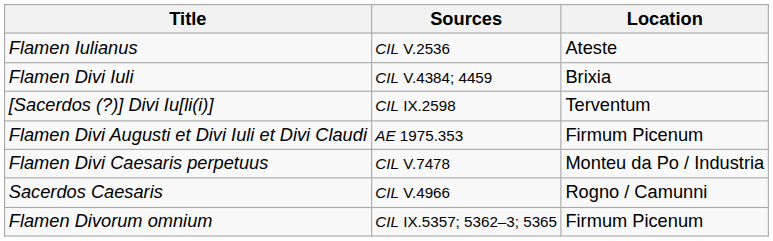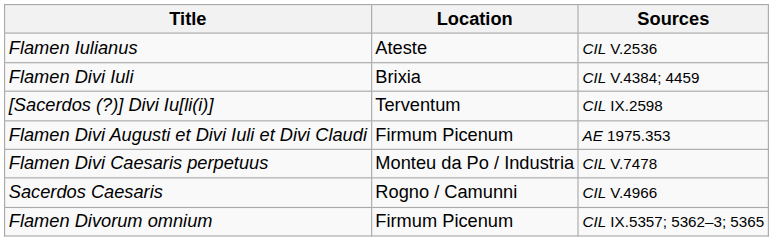columns swapped: Location <-> Sources
